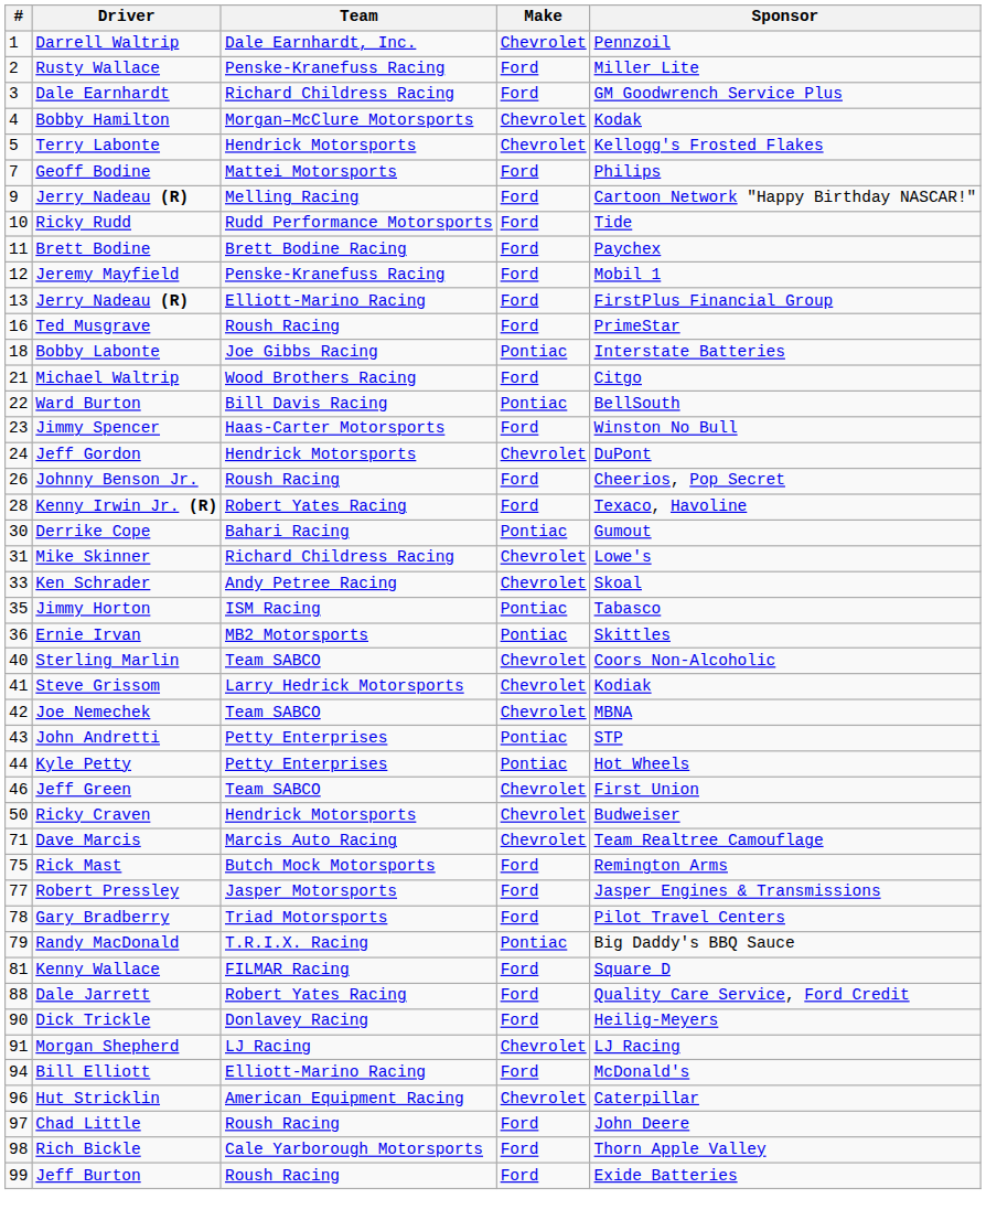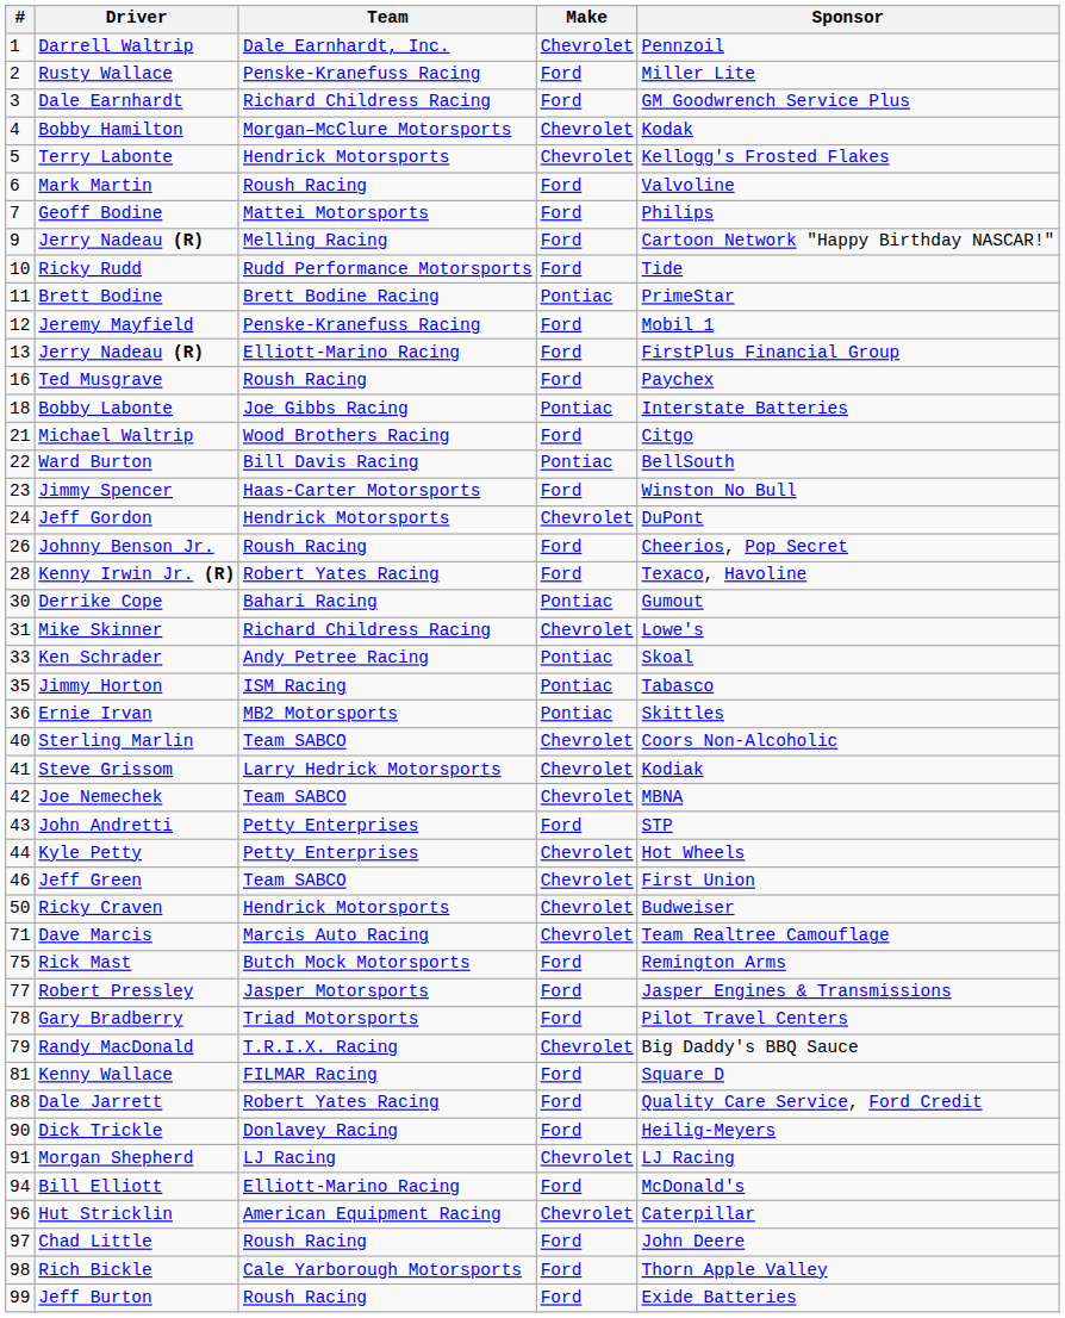+ row: 6 | Mark Martin | Roush Racing | Ford | Valvoline
Brett Bodine | Make: Ford -> Pontiac
Brett Bodine | Sponsor: Paychex -> PrimeStar
Ted Musgrave | Sponsor: PrimeStar -> Paychex
Ken Schrader | Make: Chevrolet -> Pontiac
John Andretti | Make: Pontiac -> Ford
Kyle Petty | Make: Pontiac -> Chevrolet
Randy MacDonald | Make: Pontiac -> Chevrolet
